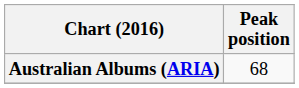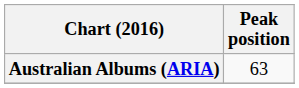Australian Albums (ARIA) | Peak position: 68 -> 63
